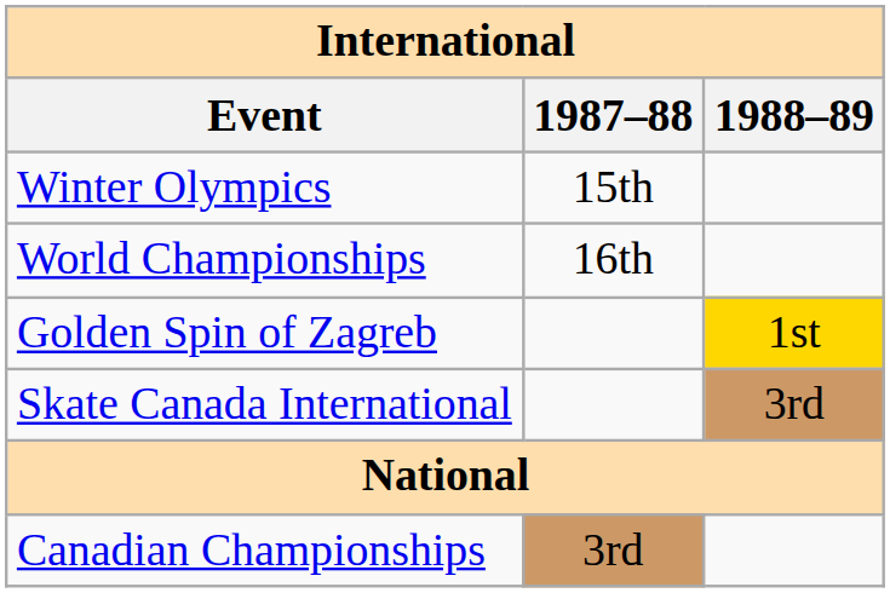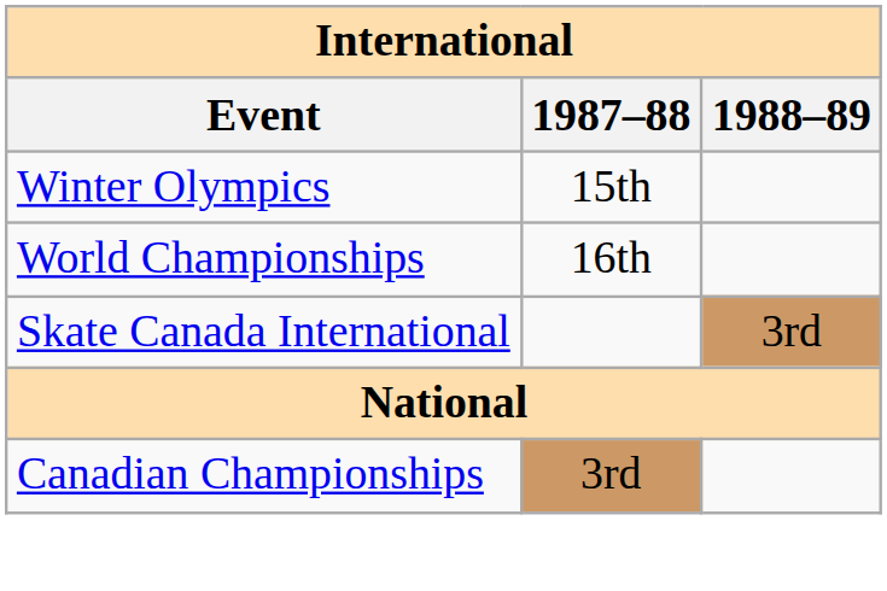- row: Golden Spin of Zagreb | 1st
